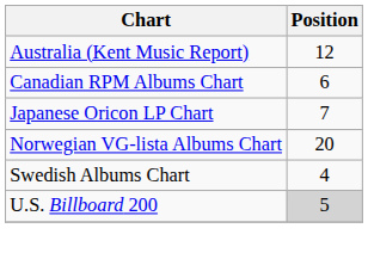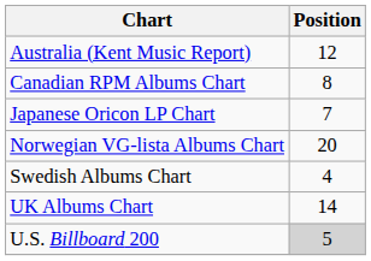Canadian RPM Albums Chart | Position: 6 -> 8
+ row: UK Albums Chart | 14
